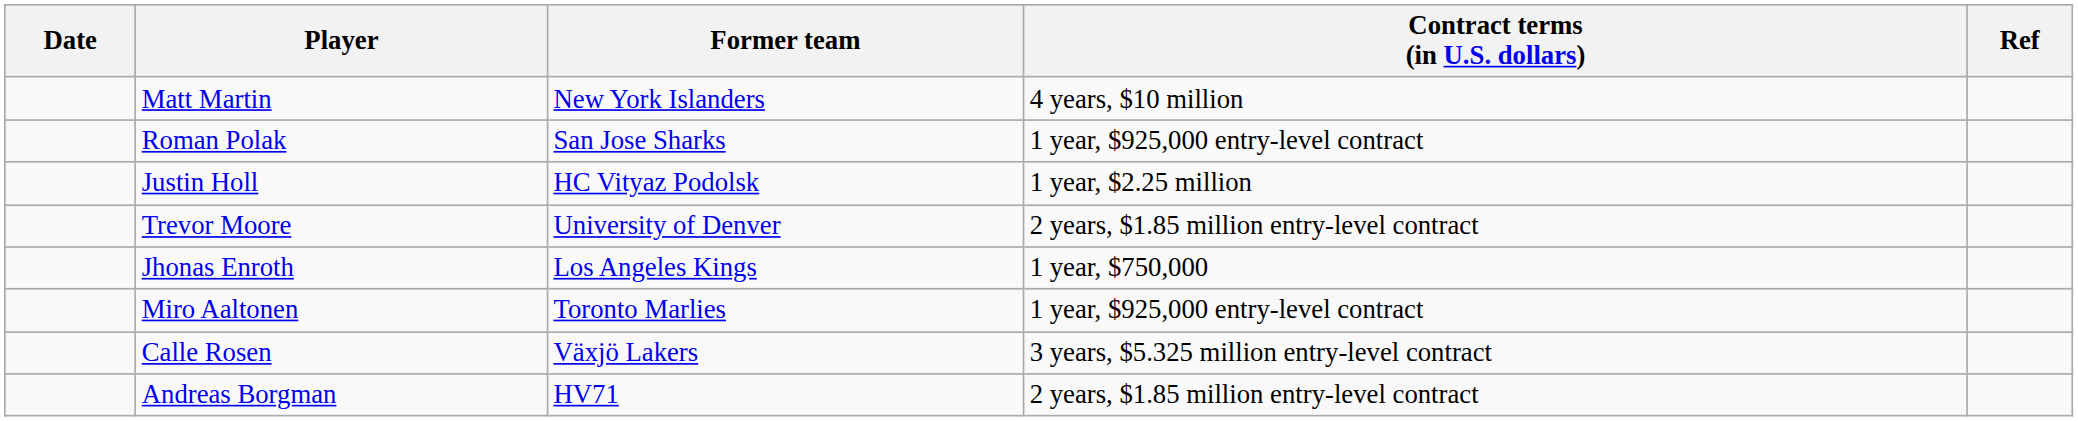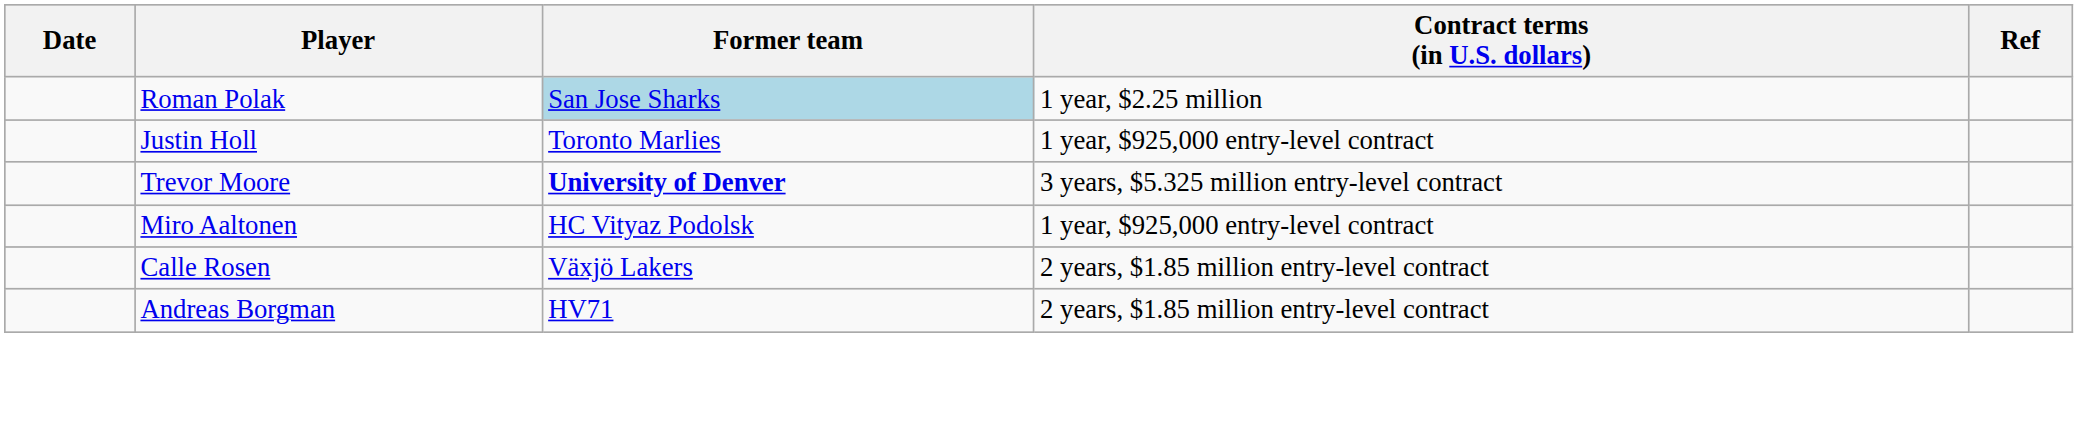- row: Matt Martin | New York Islanders | 4 years, $10 million
Roman Polak | Former team: no background -> lightblue background
Roman Polak | Contract terms (in U.S. dollars): 1 year, $925,000 entry-level contract -> 1 year, $2.25 million
Justin Holl | Former team: HC Vityaz Podolsk -> Toronto Marlies
Justin Holl | Contract terms (in U.S. dollars): 1 year, $2.25 million -> 1 year, $925,000 entry-level contract
Trevor Moore | Former team: normal -> bold
Trevor Moore | Contract terms (in U.S. dollars): 2 years, $1.85 million entry-level contract -> 3 years, $5.325 million entry-level contract
- row: Jhonas Enroth | Los Angeles Kings | 1 year, $750,000
Miro Aaltonen | Former team: Toronto Marlies -> HC Vityaz Podolsk
Calle Rosen | Contract terms (in U.S. dollars): 3 years, $5.325 million entry-level contract -> 2 years, $1.85 million entry-level contract
